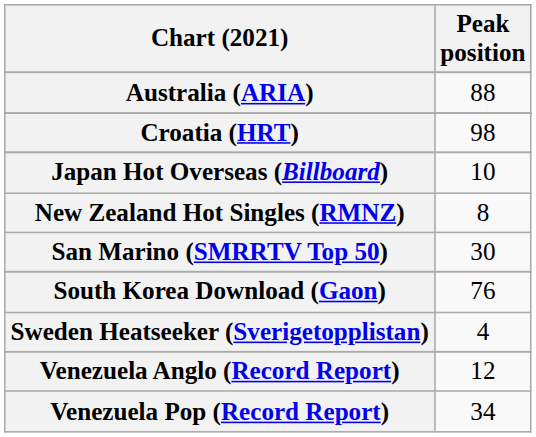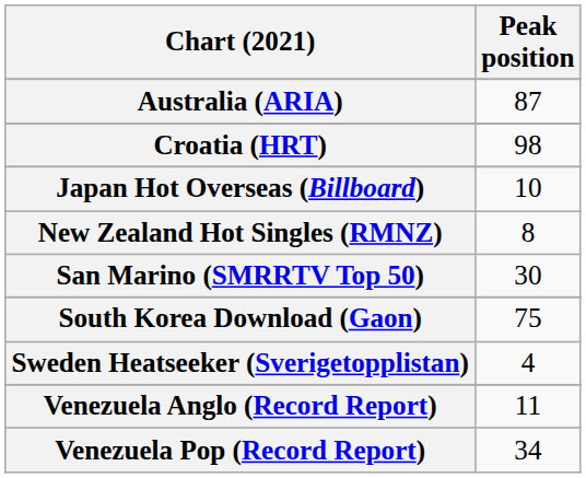Australia (ARIA) | Peak position: 88 -> 87
South Korea Download (Gaon) | Peak position: 76 -> 75
Venezuela Anglo (Record Report) | Peak position: 12 -> 11
